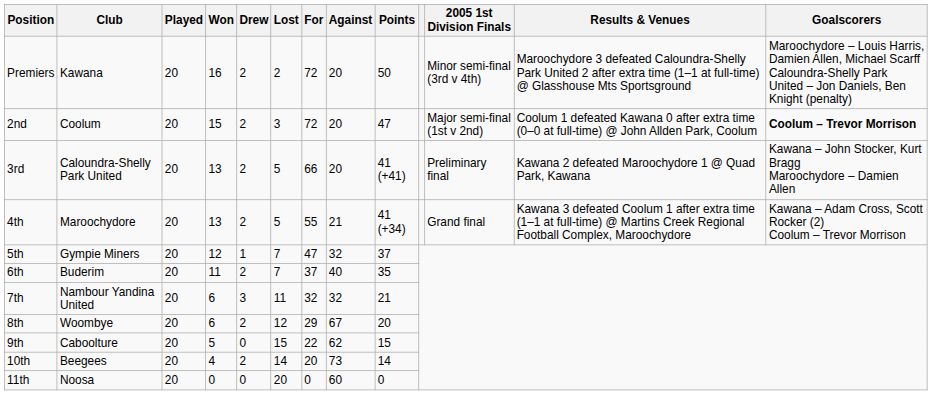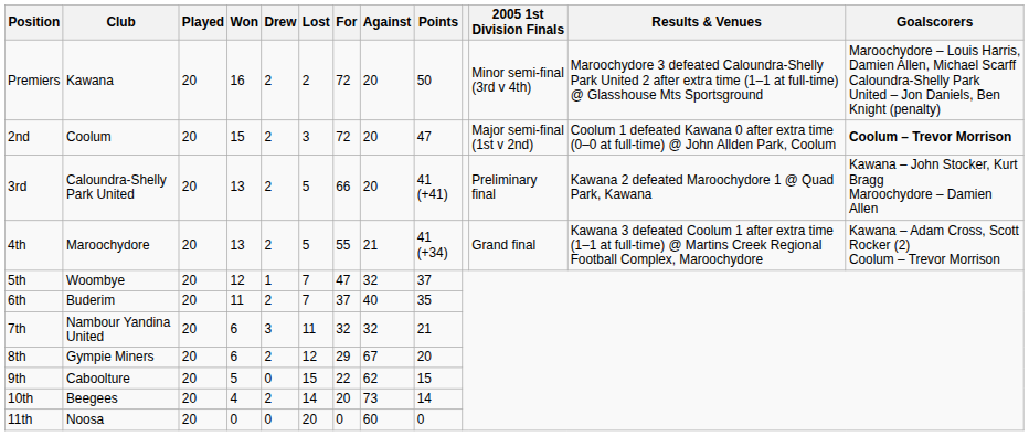5th | Club: Gympie Miners -> Woombye
8th | Club: Woombye -> Gympie Miners
